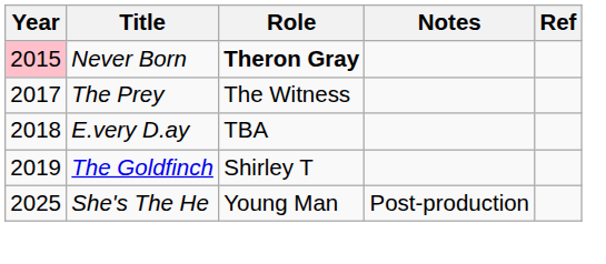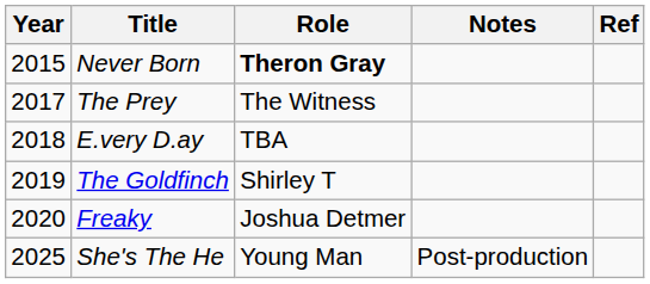Never Born | Year: pink background -> no background
+ row: 2020 | Freaky | Joshua Detmer
